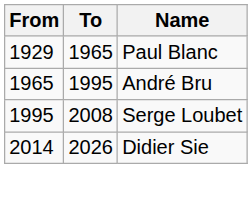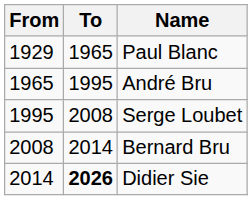+ row: 2008 | 2014 | Bernard Bru
Didier Sie | To: normal -> bold
